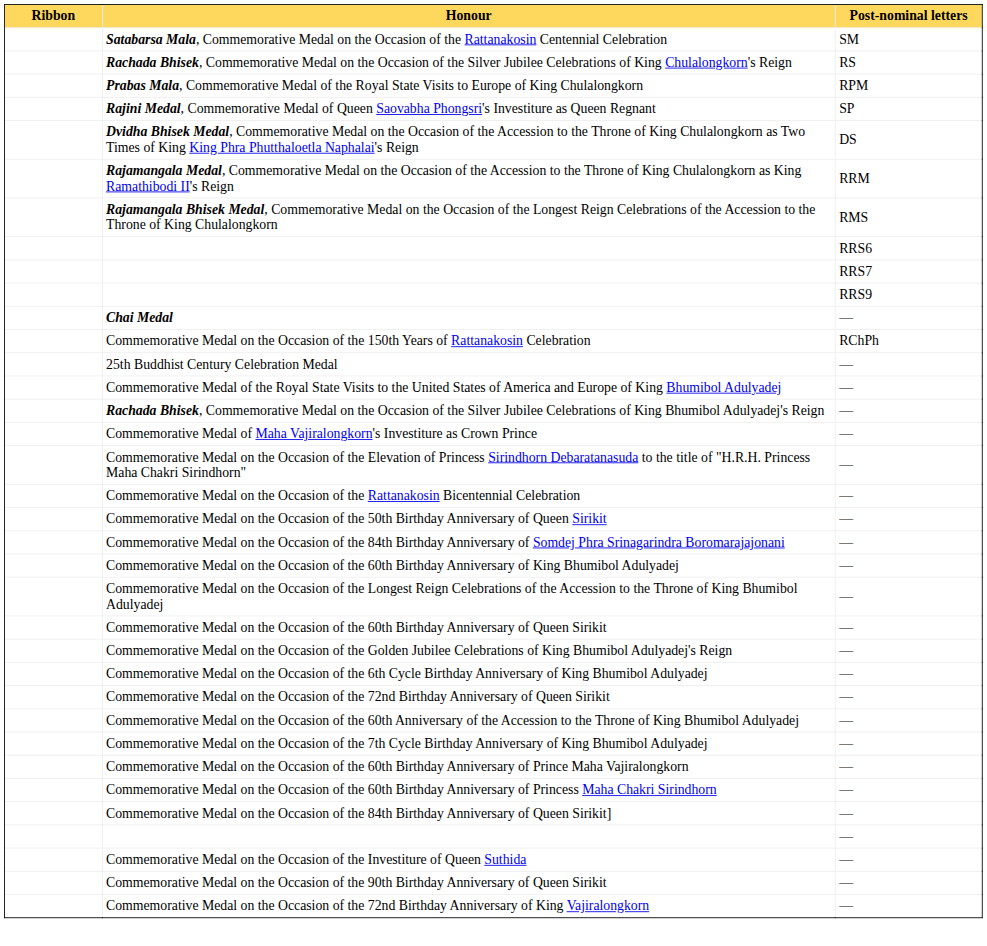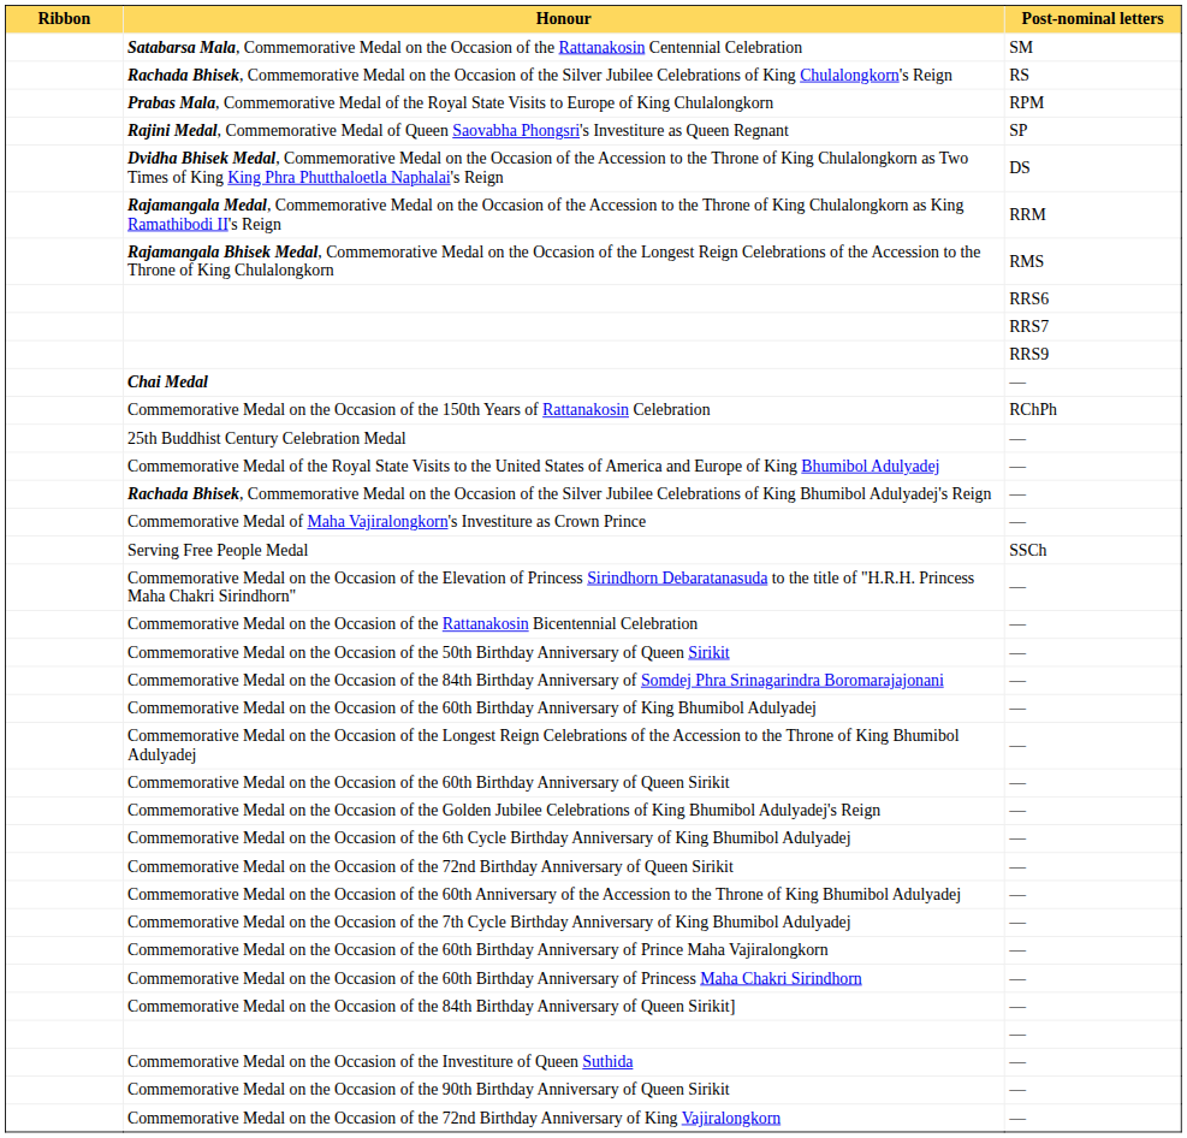+ row: Serving Free People Medal | SSCh
